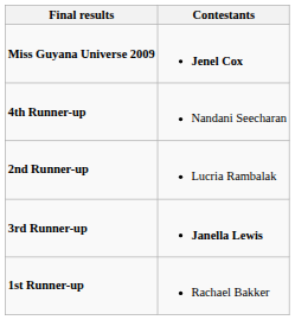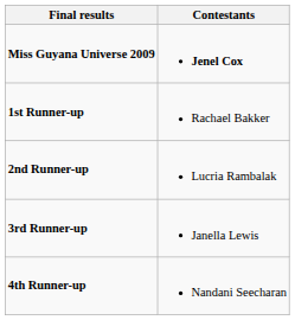rows swapped: 1st Runner-up <-> 4th Runner-up
3rd Runner-up | Contestants: bold -> normal
